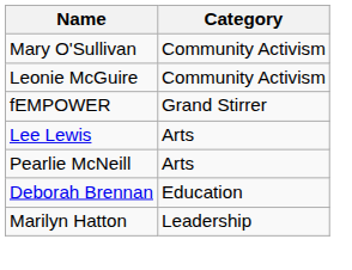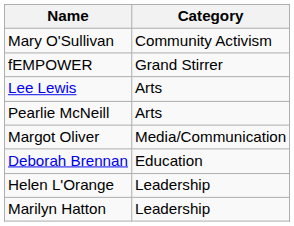- row: Leonie McGuire | Community Activism
+ row: Margot Oliver | Media/Communication
+ row: Helen L'Orange | Leadership
